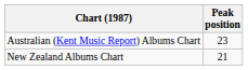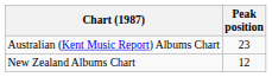New Zealand Albums Chart | Peak position: 21 -> 12
